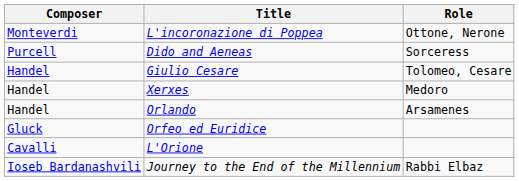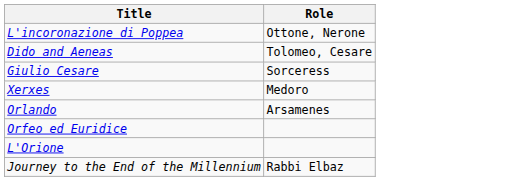- column: Composer | Monteverdi | Purcell | Handel | Handel | Handel | Gluck | Cavalli | Ioseb Bardanashvili
Dido and Aeneas | Role: Sorceress -> Tolomeo, Cesare
Giulio Cesare | Role: Tolomeo, Cesare -> Sorceress
